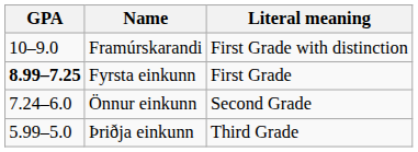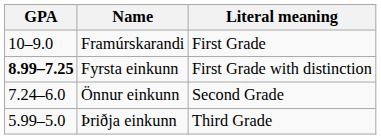Framúrskarandi | Literal meaning: First Grade with distinction -> First Grade
Fyrsta einkunn | Literal meaning: First Grade -> First Grade with distinction
